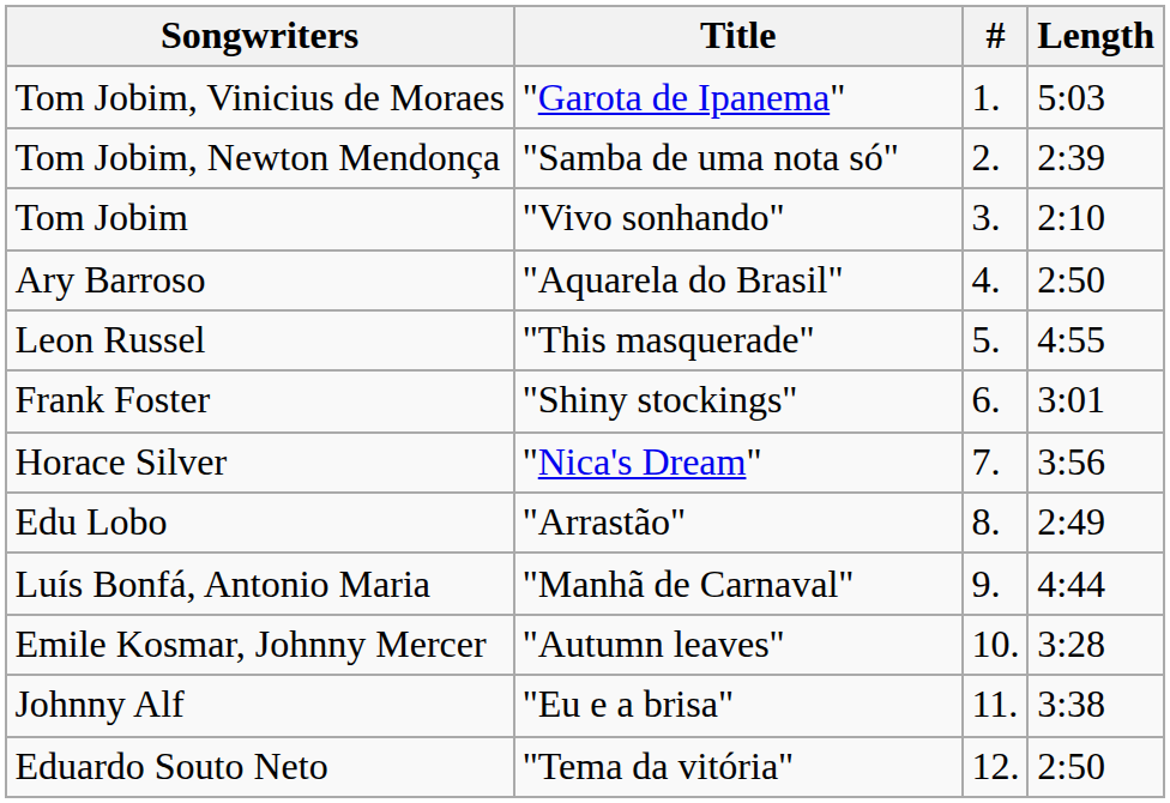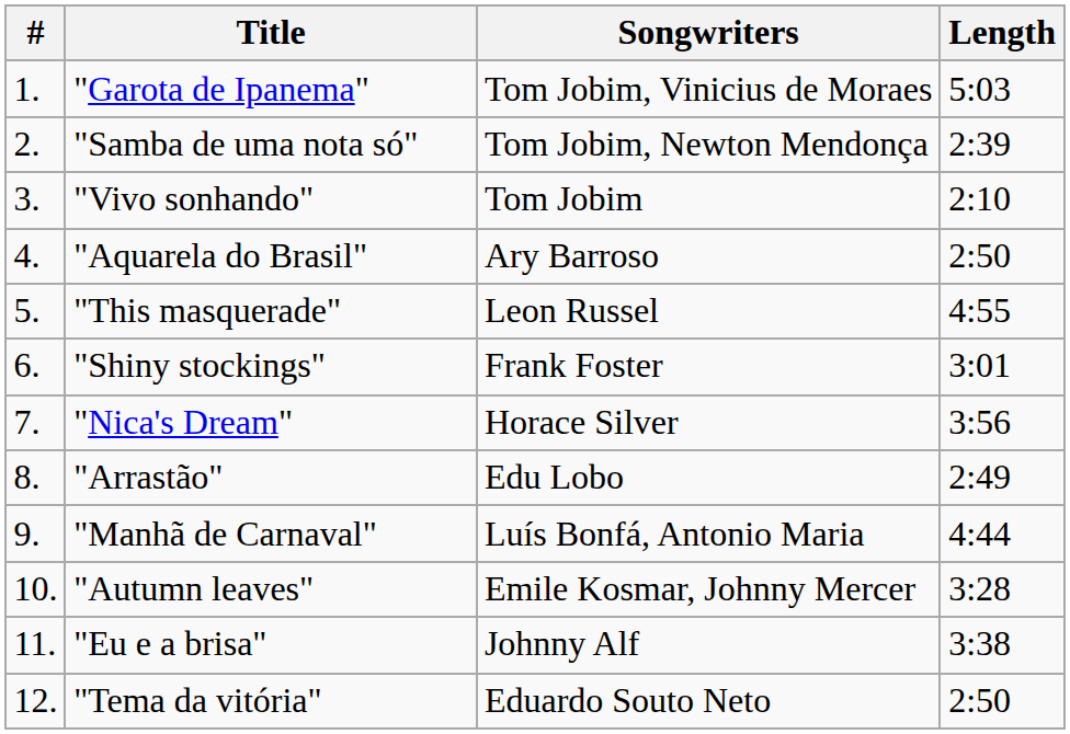columns swapped: # <-> Songwriters
